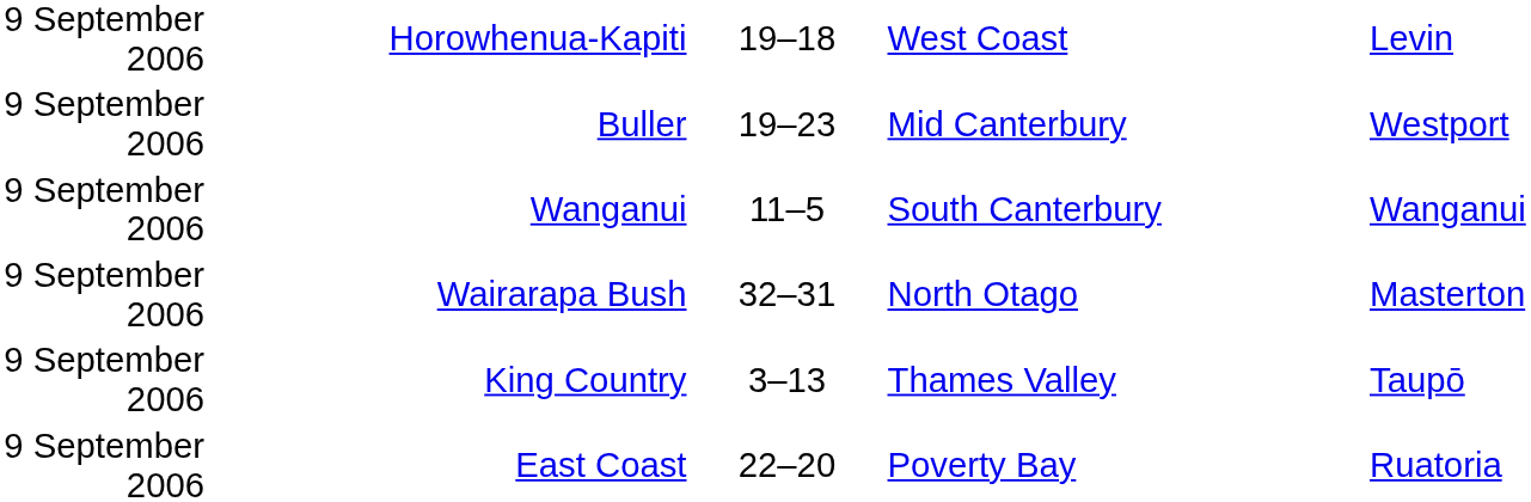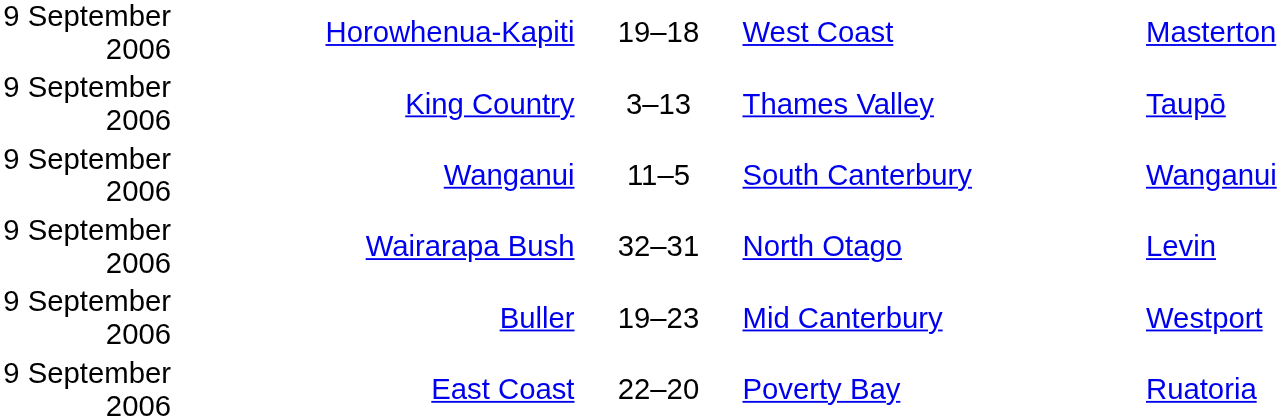Horowhenua-Kapiti | column 5: Levin -> Masterton
rows swapped: King Country <-> Buller
Wairarapa Bush | column 5: Masterton -> Levin
